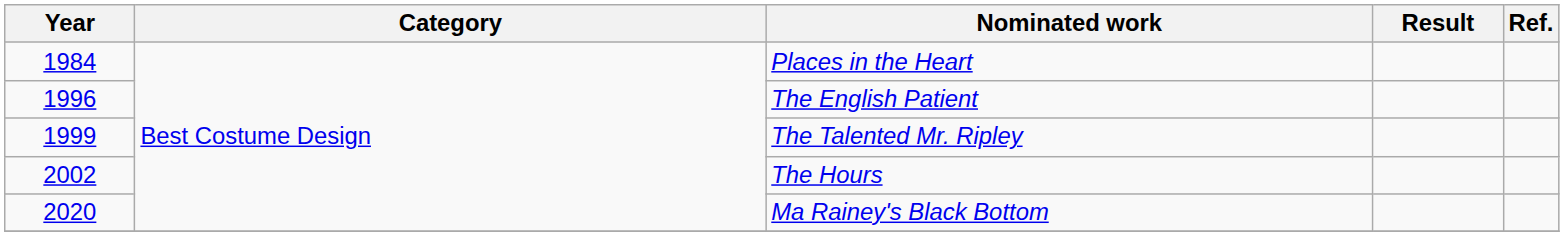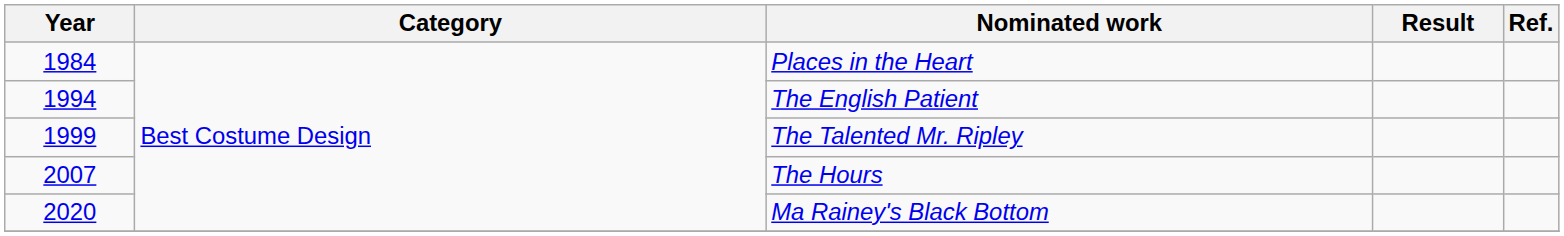The English Patient | Year: 1996 -> 1994
The Hours | Year: 2002 -> 2007
